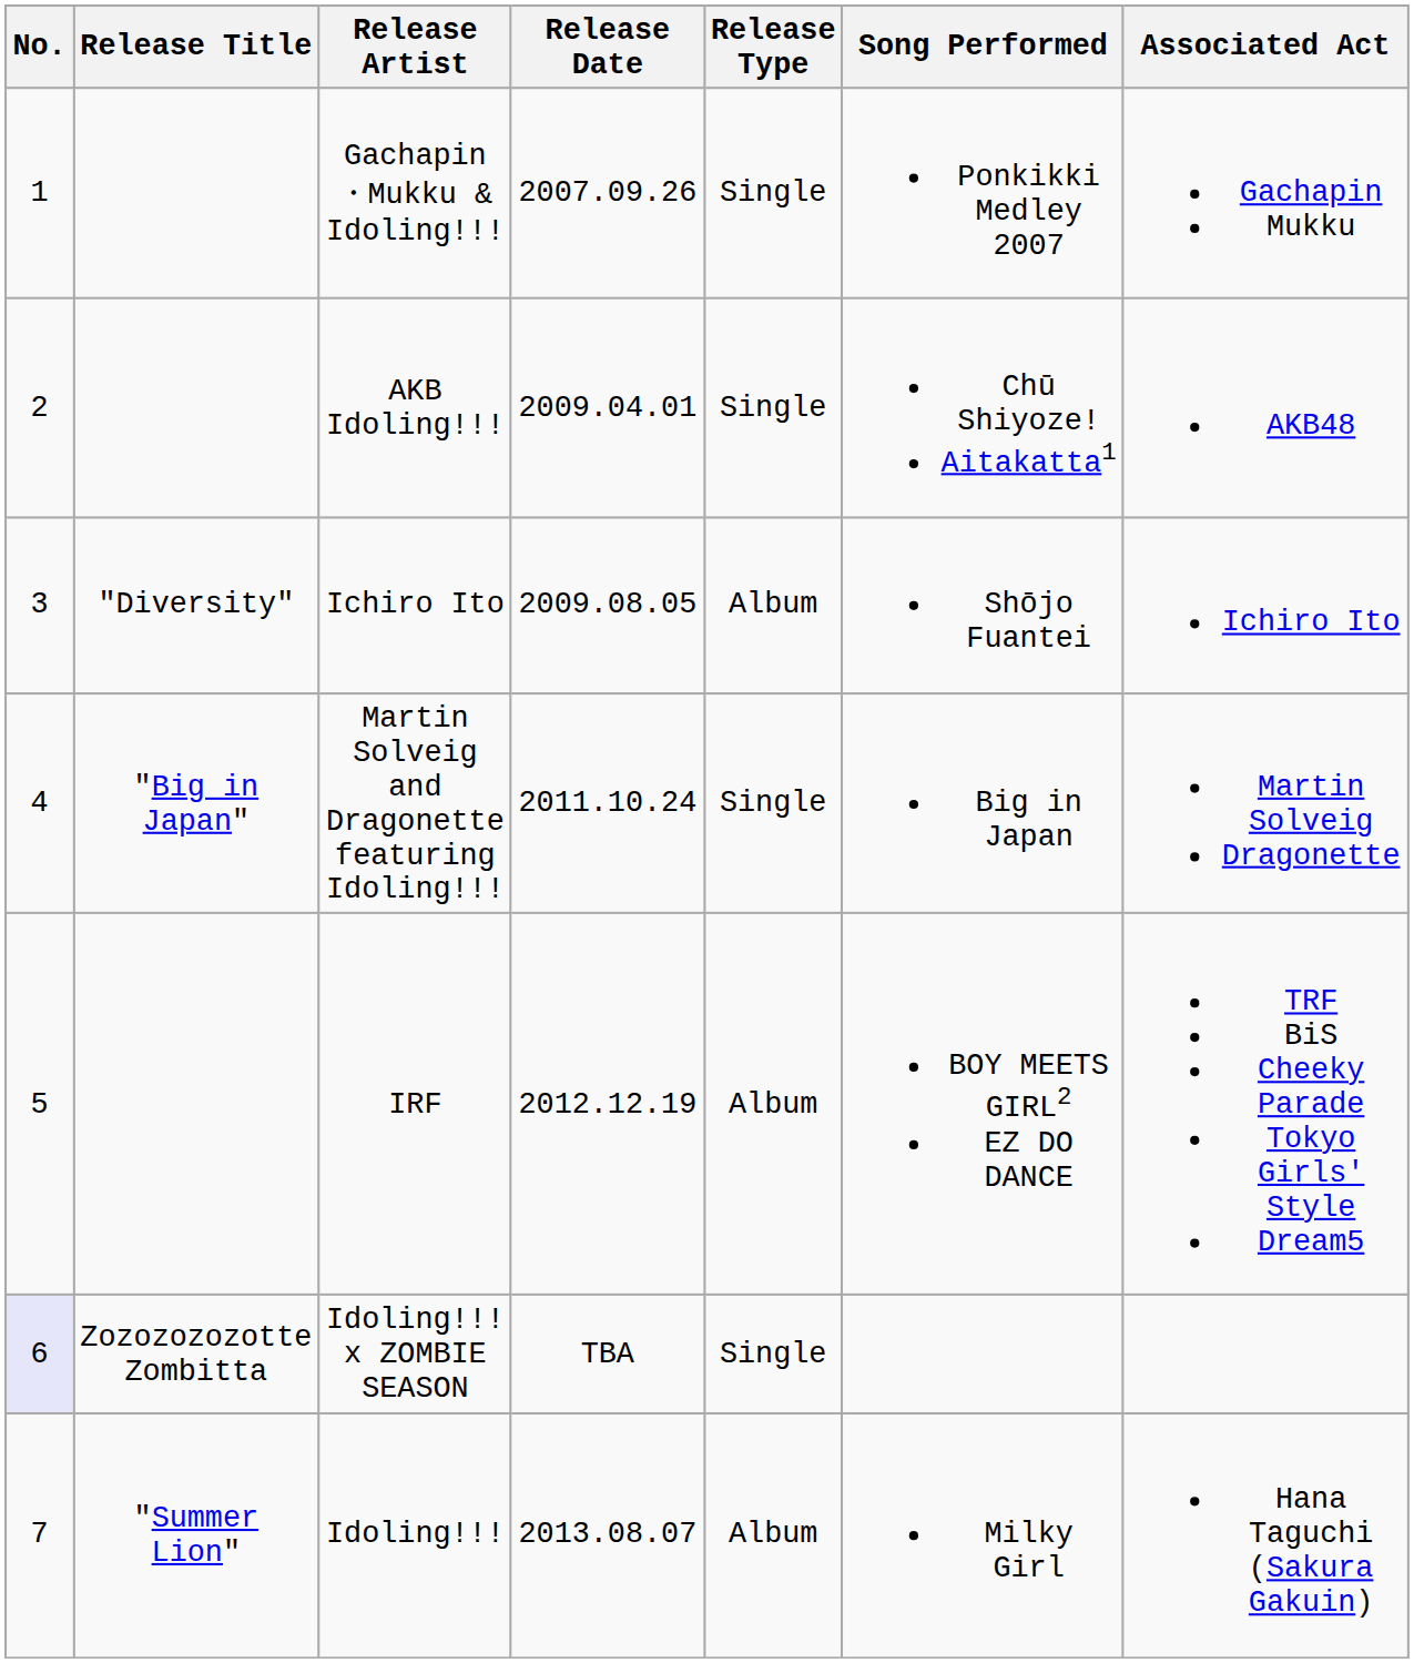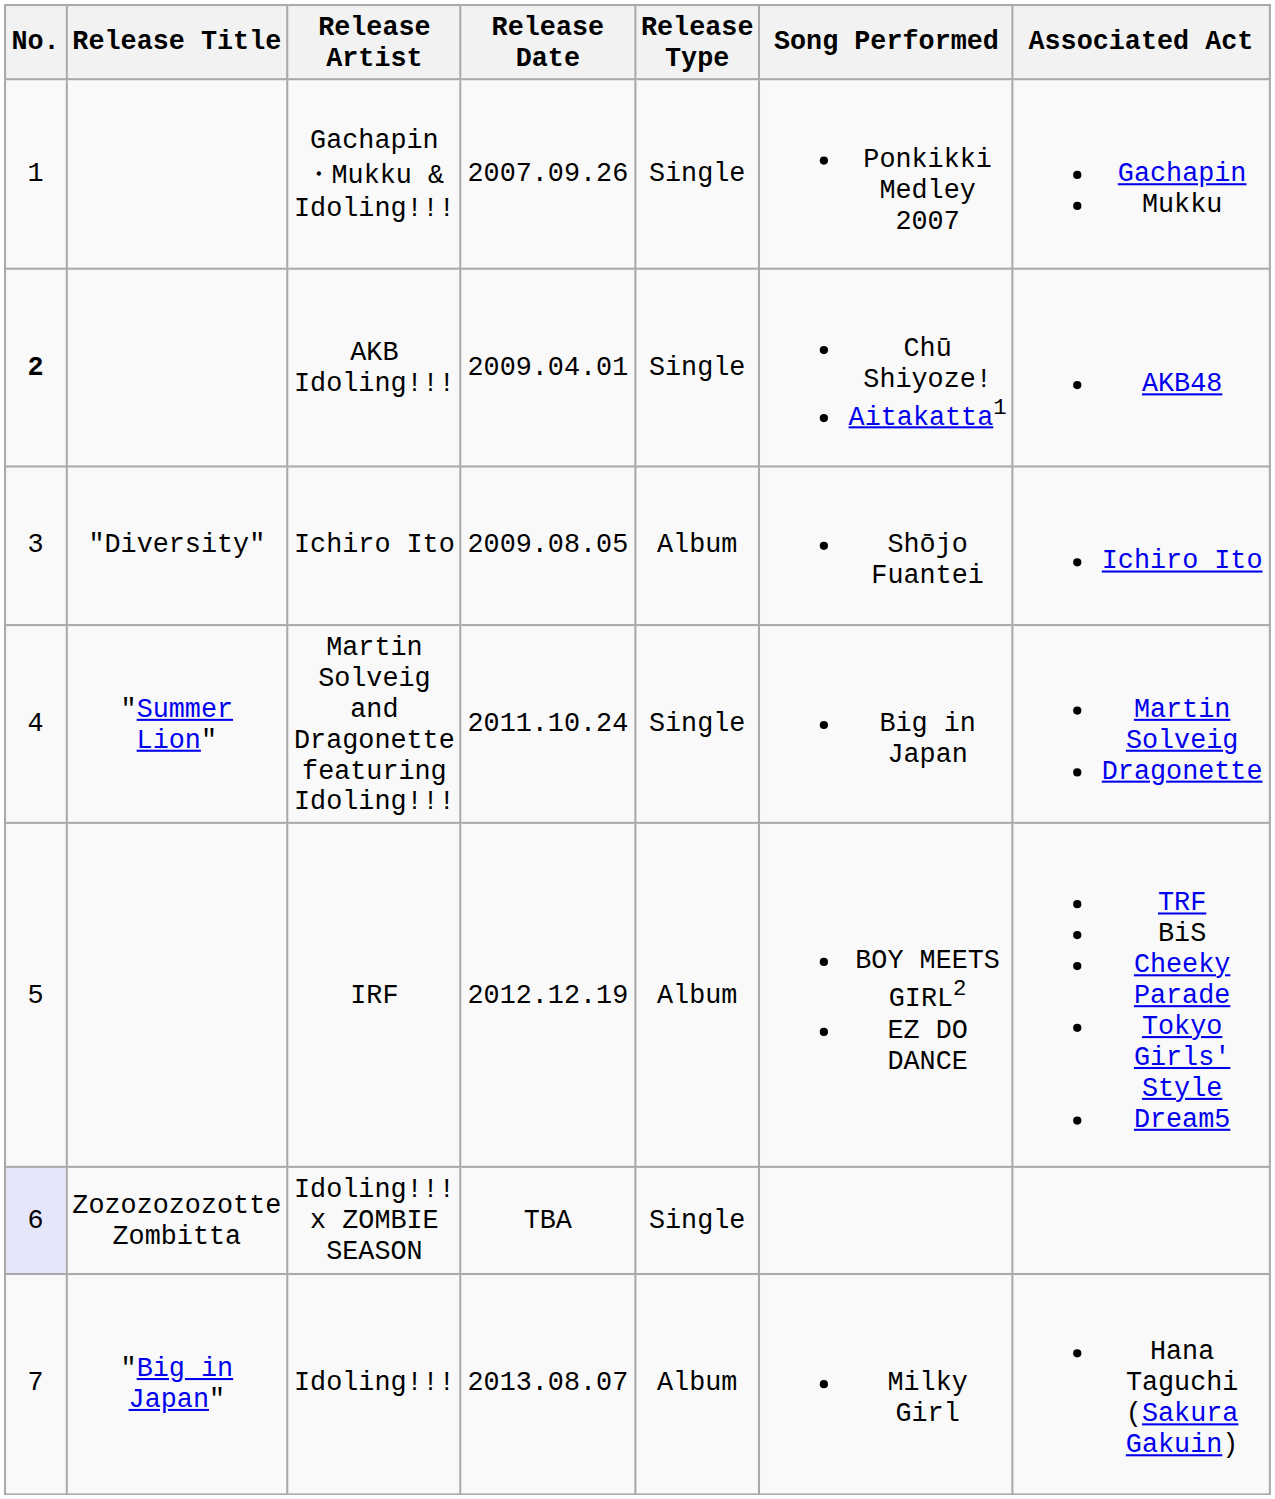AKB Idoling!!! | No.: normal -> bold
Martin Solveig and Dragonette featuring Idoling!!! | Release Title: "Big in Japan" -> "Summer Lion"
Idoling!!! | Release Title: "Summer Lion" -> "Big in Japan"
